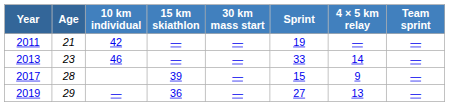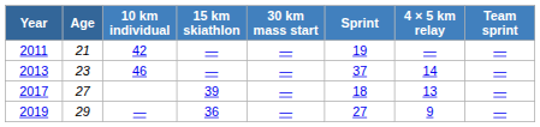2013 | Sprint: 33 -> 37
2017 | Age: 28 -> 27
2017 | Sprint: 15 -> 18
2017 | 4 × 5 km relay: 9 -> 13
2019 | 4 × 5 km relay: 13 -> 9
